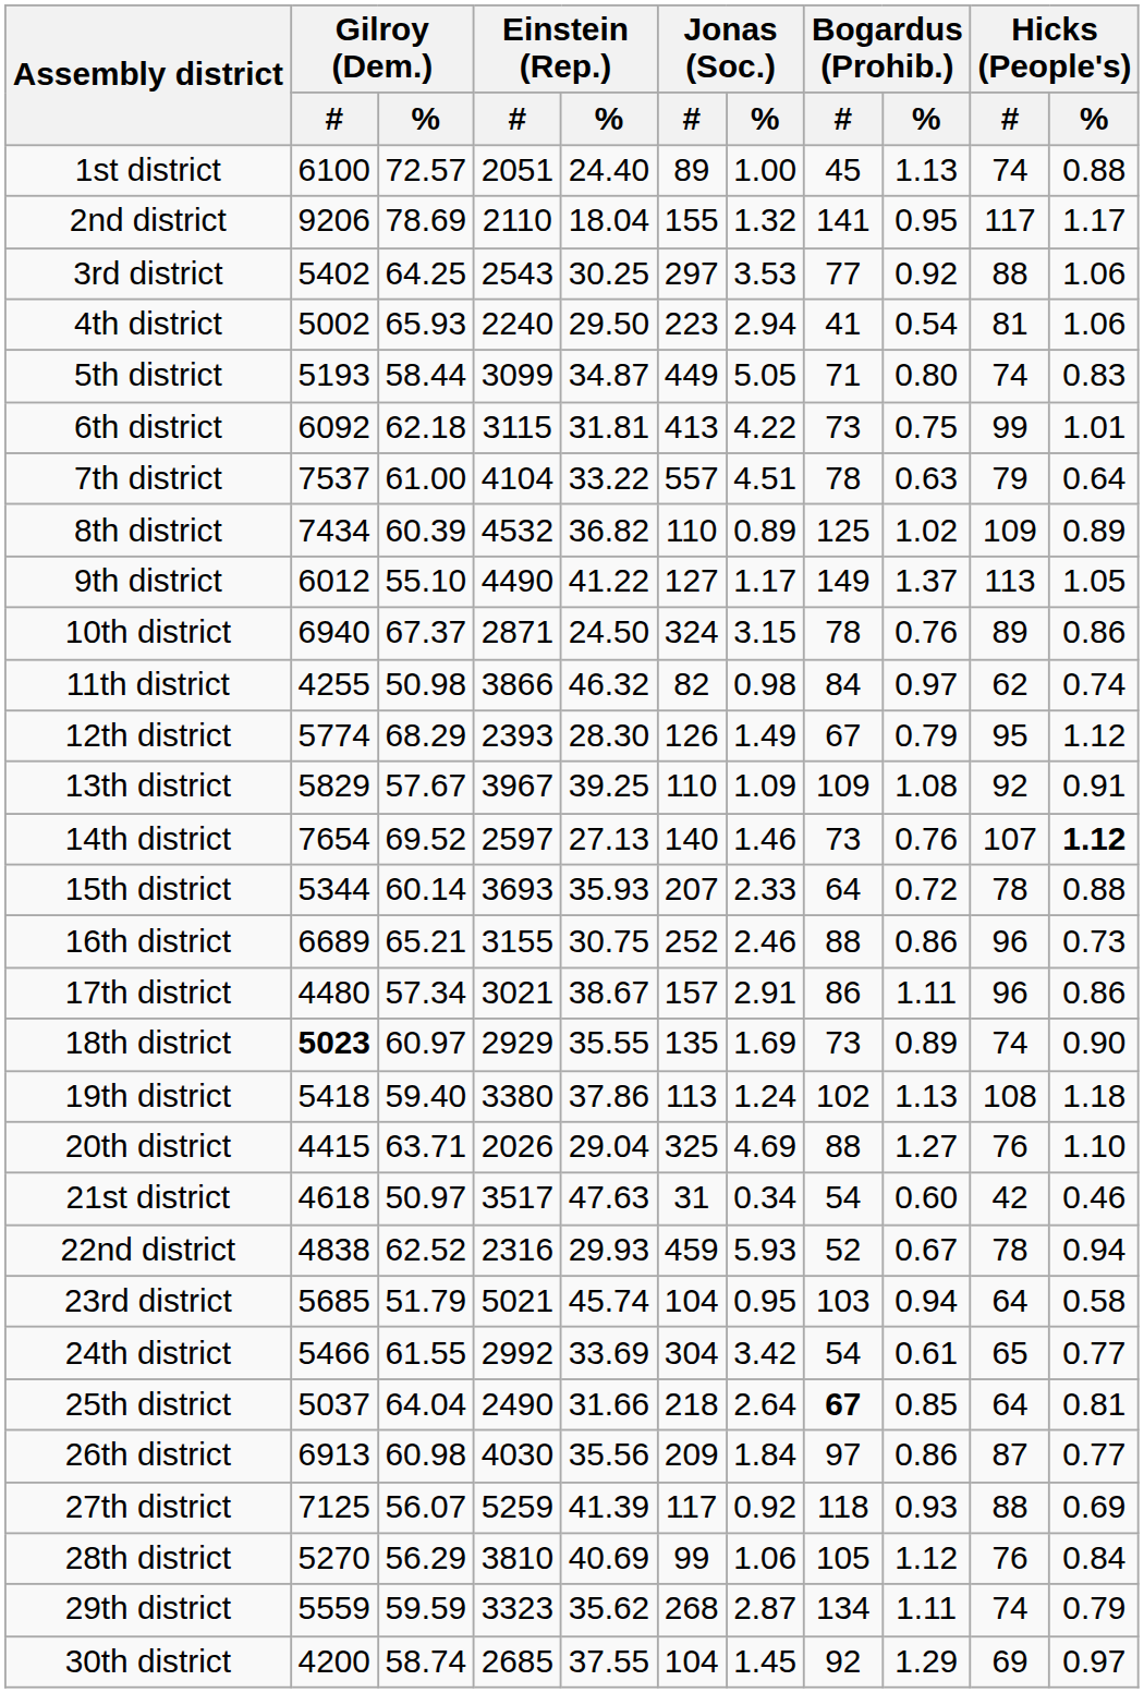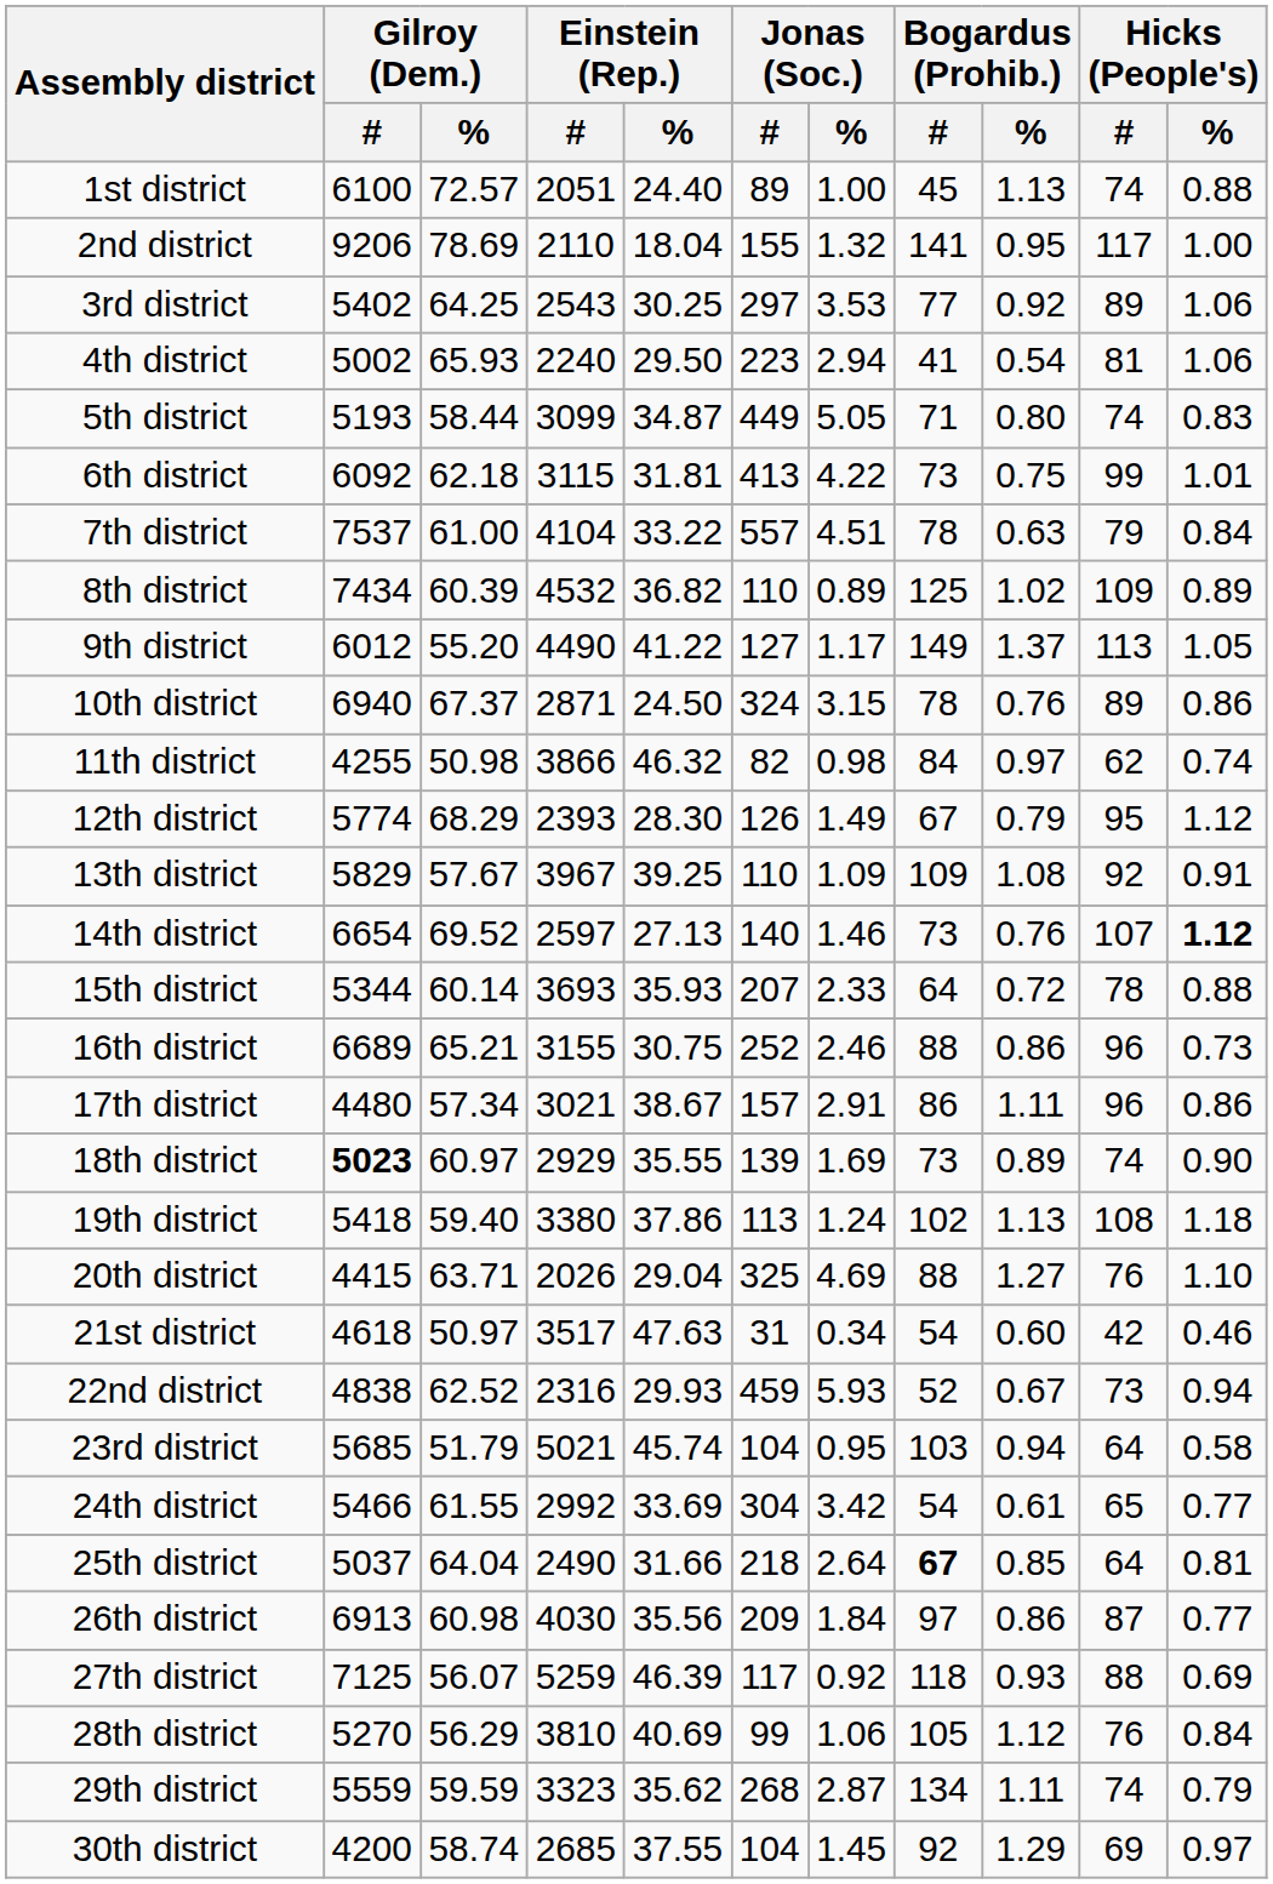2nd district | Hicks (People's) / %: 1.17 -> 1.00
3rd district | Hicks (People's) / #: 88 -> 89
7th district | Hicks (People's) / %: 0.64 -> 0.84
9th district | Gilroy (Dem.) / %: 55.10 -> 55.20
14th district | Gilroy (Dem.) / #: 7654 -> 6654
18th district | Jonas (Soc.) / #: 135 -> 139
22nd district | Hicks (People's) / #: 78 -> 73
27th district | Einstein (Rep.) / %: 41.39 -> 46.39
